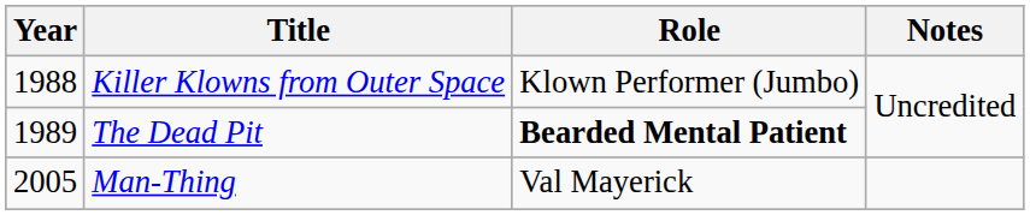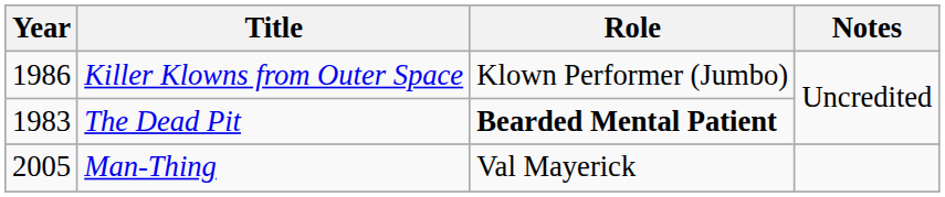Killer Klowns from Outer Space | Year: 1988 -> 1986
The Dead Pit | Year: 1989 -> 1983
